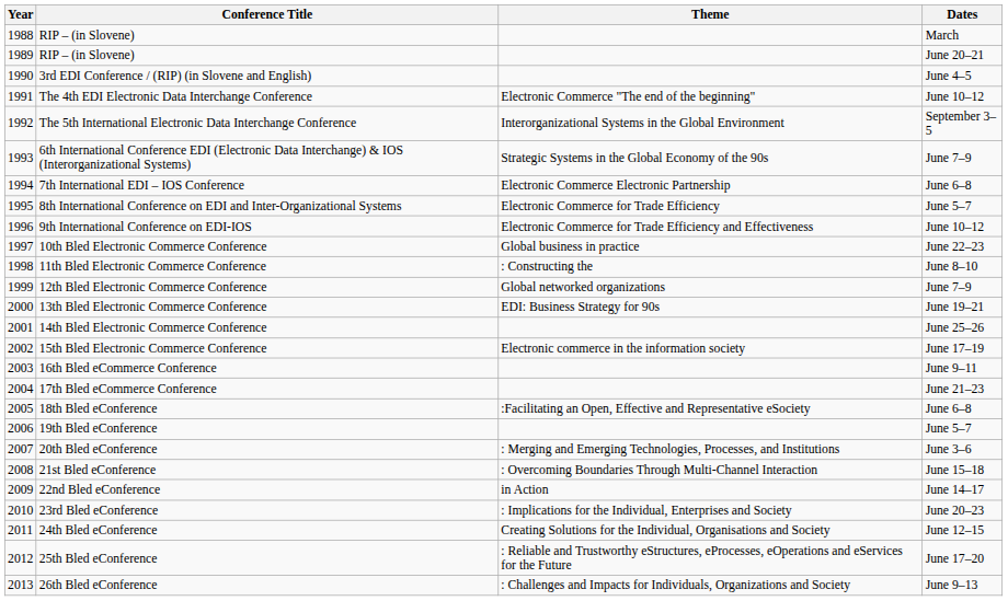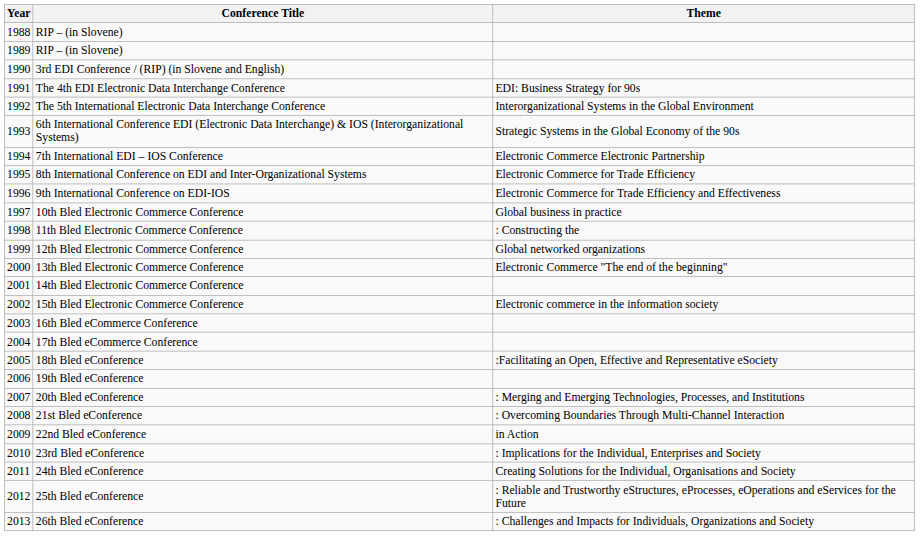- column: Dates | March | June 20–21 | June 4–5 | June 10–12 | September 3–5 | June 7–9 | June 6–8 | June 5–7 | June 10–12 | June 22–23 | June 8–10 | June 7–9 | June 19–21 | June 25–26 | June 17–19 | June 9–11 | June 21–23 | June 6–8 | June 5–7 | June 3–6 | June 15–18 | June 14–17 | June 20–23 | June 12–15 | June 17–20 | June 9–13
The 4th EDI Electronic Data Interchange Conference | Theme: Electronic Commerce "The end of the beginning" -> EDI: Business Strategy for 90s
13th Bled Electronic Commerce Conference | Theme: EDI: Business Strategy for 90s -> Electronic Commerce "The end of the beginning"
